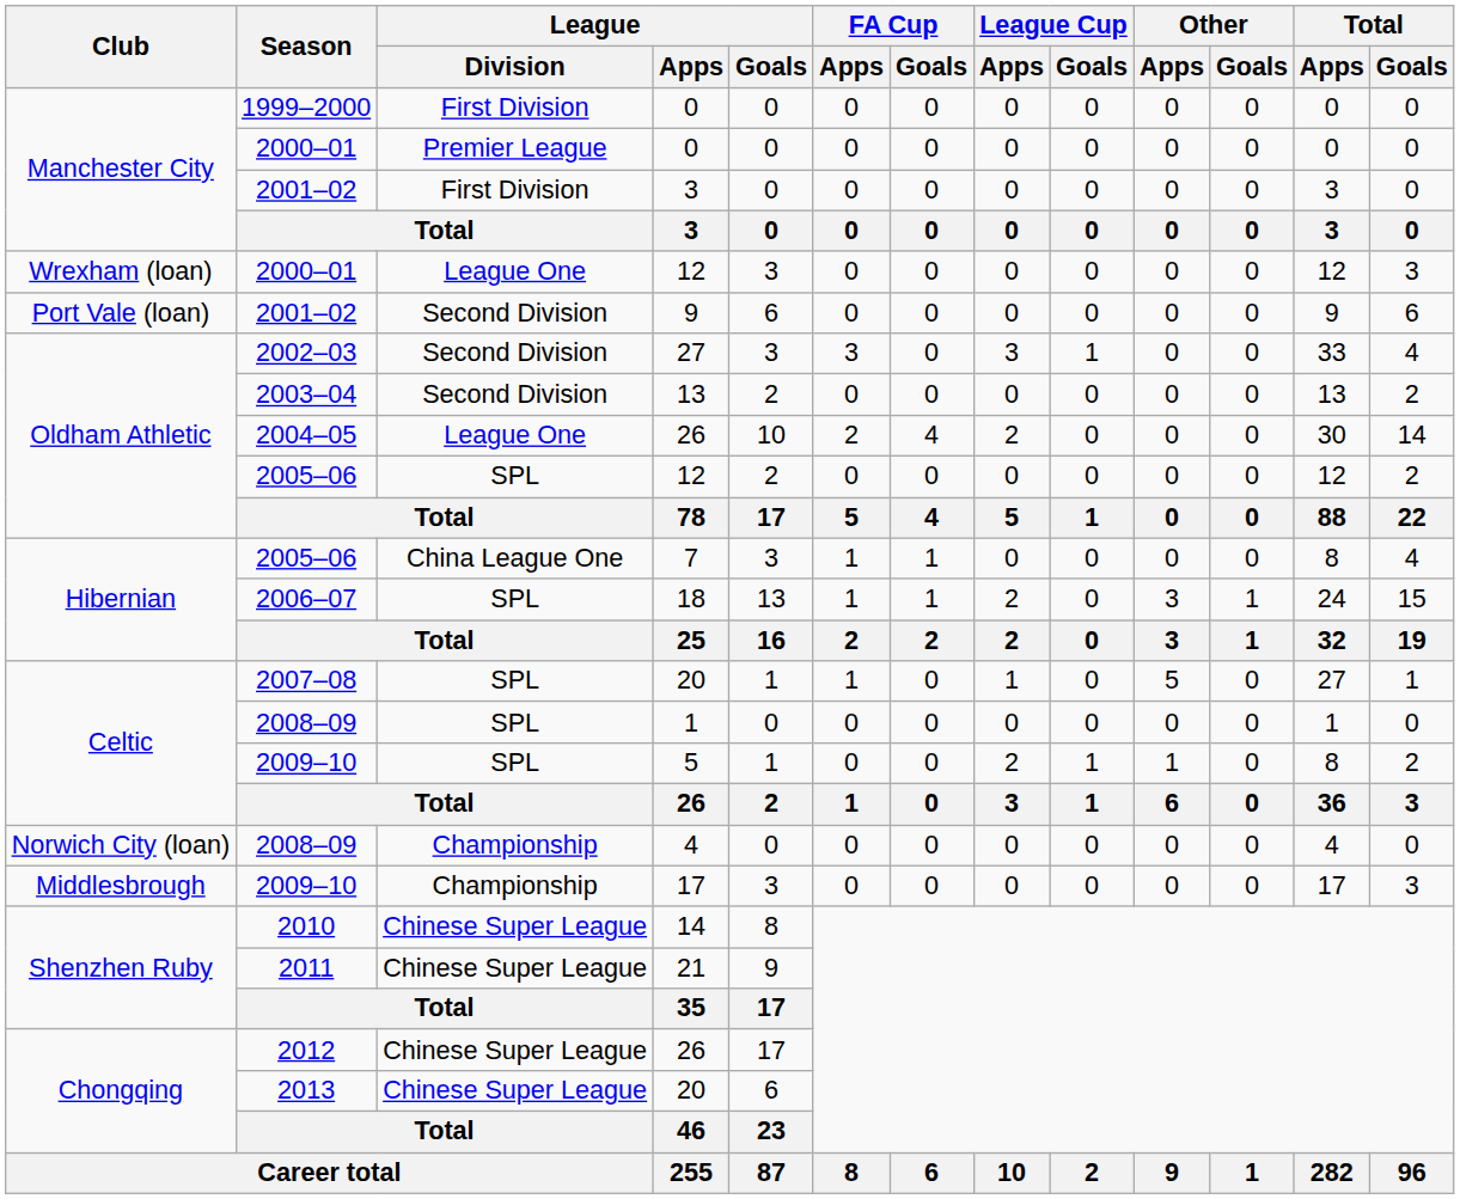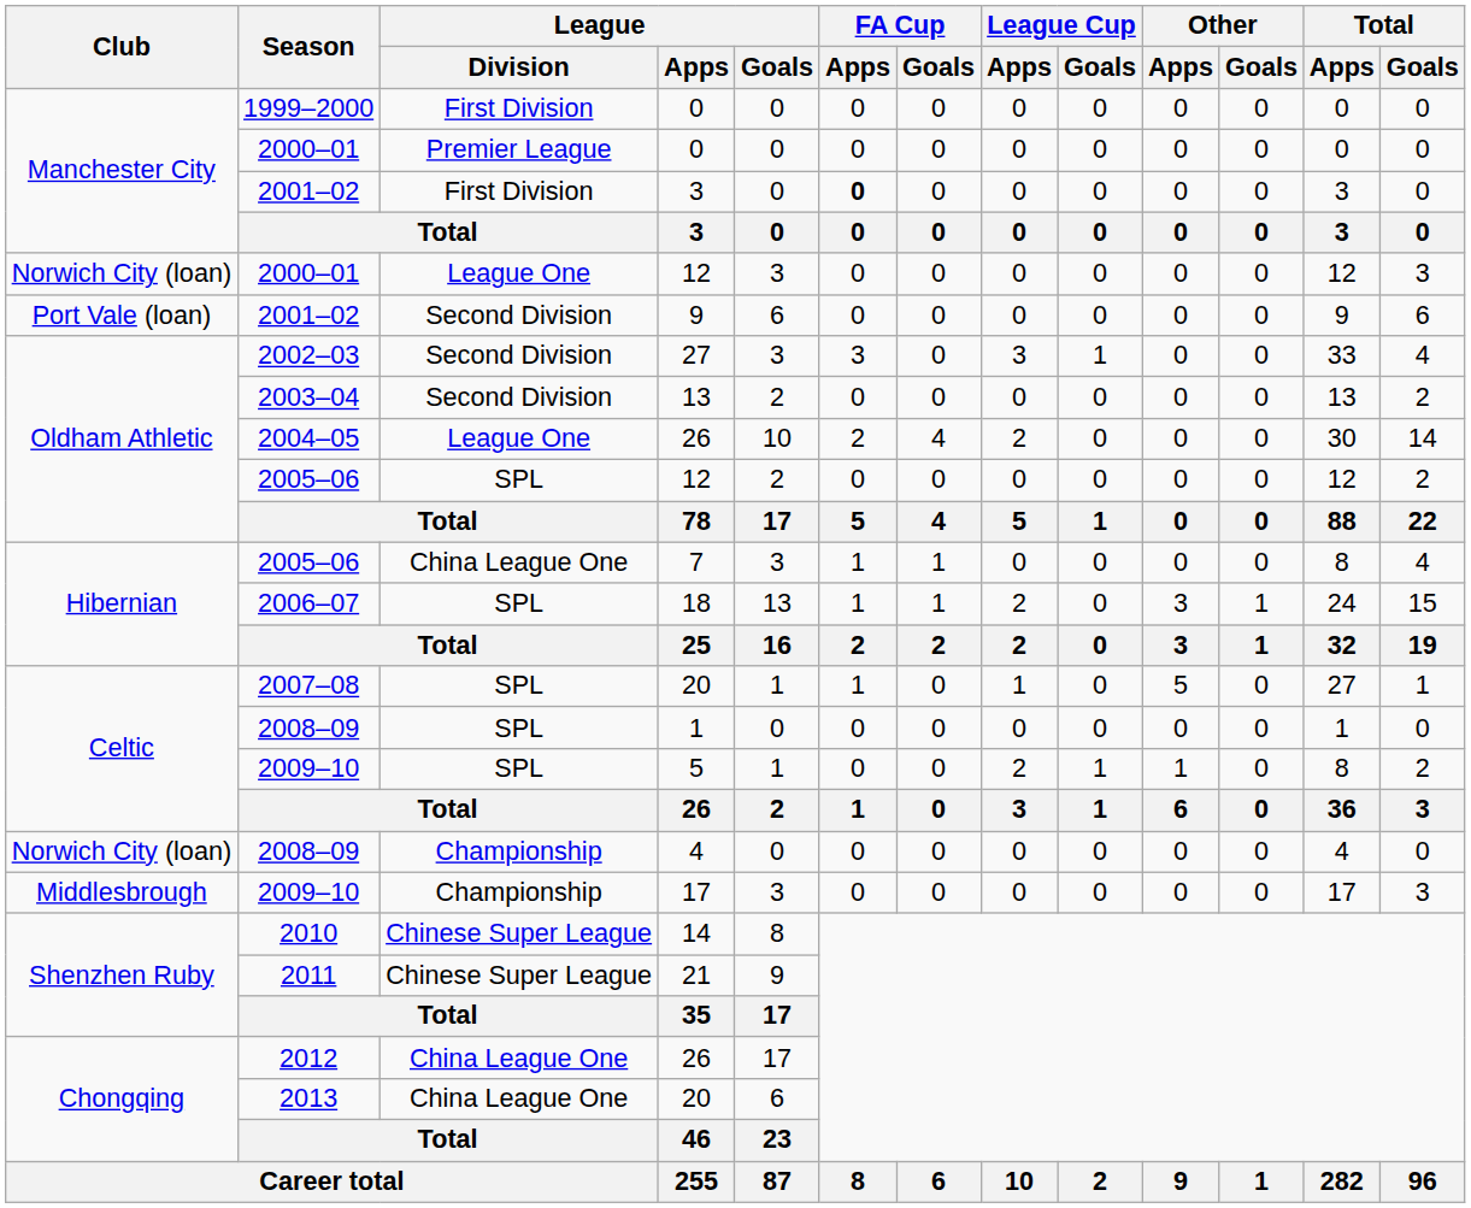2001–02 / 3 | FA Cup / Apps: normal -> bold
2000–01 / 12 | Club: Wrexham (loan) -> Norwich City (loan)
2012 / 26 | League / Division: Chinese Super League -> China League One
2013 / 20 | League / Division: Chinese Super League -> China League One
